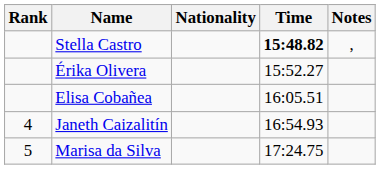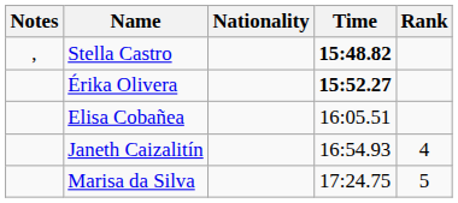columns swapped: Rank <-> Notes
Érika Olivera | Time: normal -> bold
